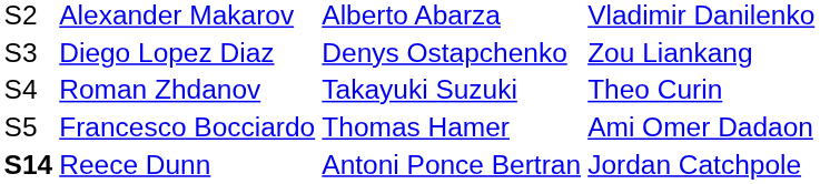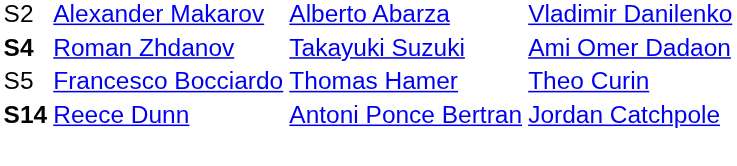- row: S3 | Diego Lopez Diaz | Denys Ostapchenko | Zou Liankang
Roman Zhdanov | column 1: normal -> bold
Roman Zhdanov | column 4: Theo Curin -> Ami Omer Dadaon
Francesco Bocciardo | column 4: Ami Omer Dadaon -> Theo Curin
